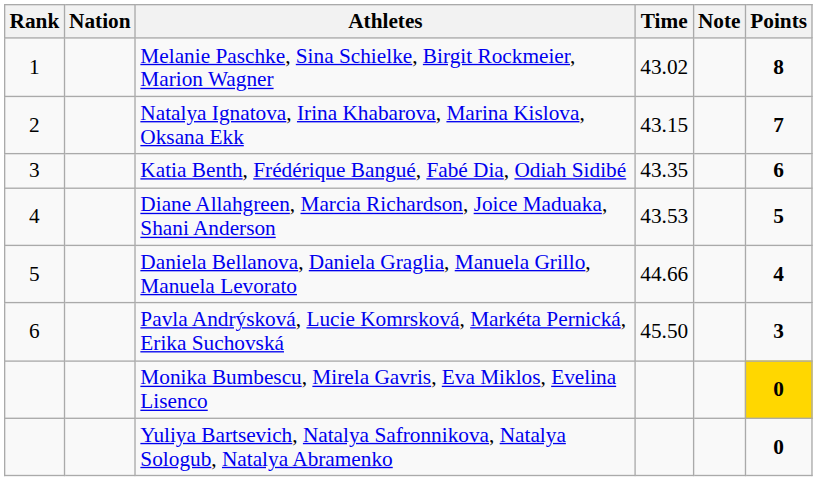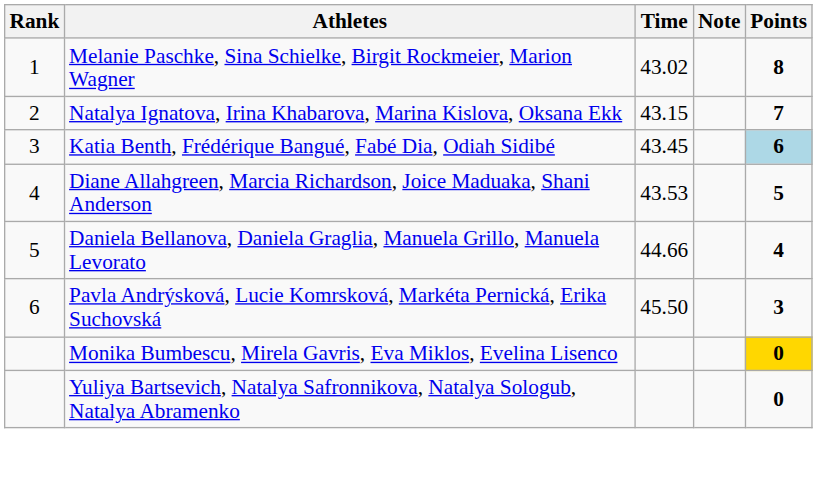- column: Nation
Katia Benth, Frédérique Bangué, Fabé Dia, Odiah Sidibé | Time: 43.35 -> 43.45
Katia Benth, Frédérique Bangué, Fabé Dia, Odiah Sidibé | Points: no background -> lightblue background
